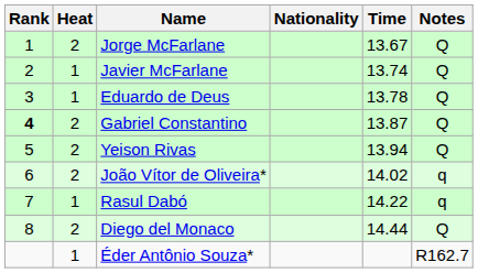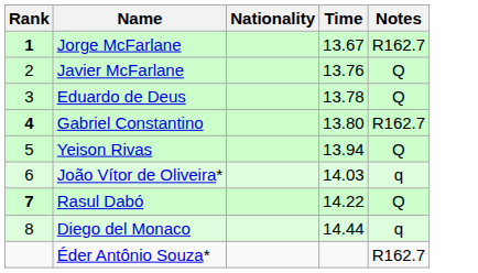- column: Heat | 2 | 1 | 1 | 2 | 2 | 2 | 1 | 2 | 1
Jorge McFarlane | Rank: normal -> bold
Jorge McFarlane | Notes: Q -> R162.7
Javier McFarlane | Time: 13.74 -> 13.76
Gabriel Constantino | Time: 13.87 -> 13.80
Gabriel Constantino | Notes: Q -> R162.7
João Vítor de Oliveira* | Time: 14.02 -> 14.03
Rasul Dabó | Rank: normal -> bold
Rasul Dabó | Notes: q -> Q
Diego del Monaco | Notes: Q -> q
